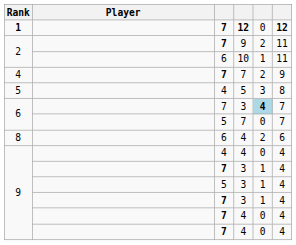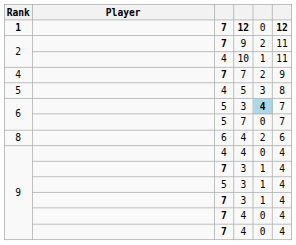2 / 10 | column 3: 6 -> 4
6 / 3 | column 3: 7 -> 5
